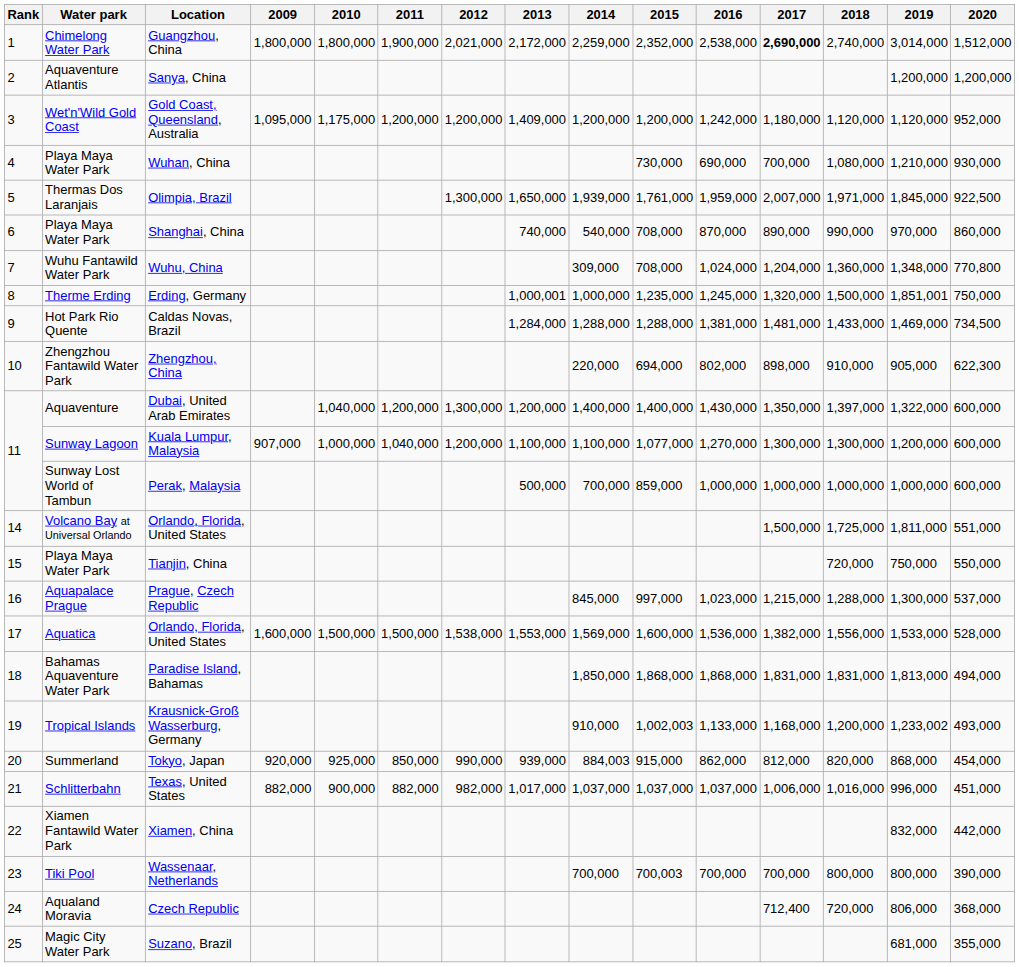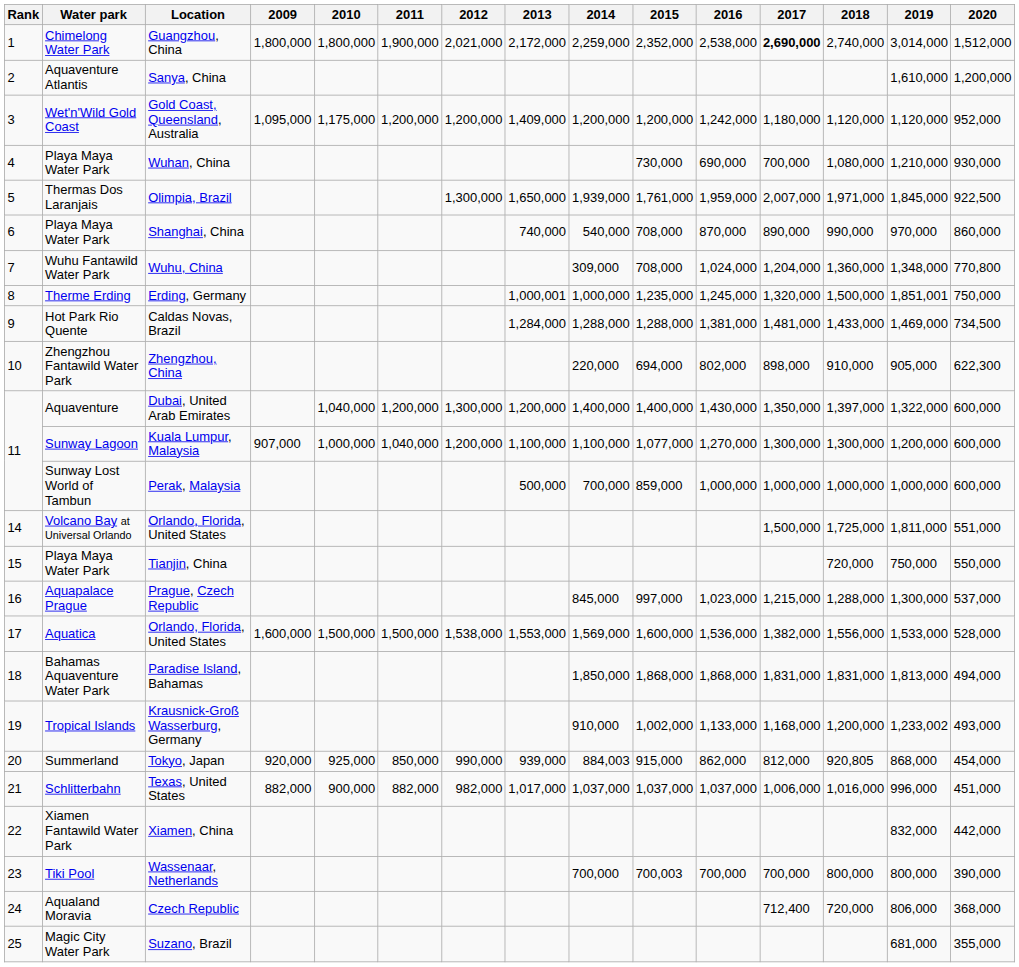Sanya, China | 2019: 1,200,000 -> 1,610,000
Krausnick-Groß Wasserburg, Germany | 2015: 1,002,003 -> 1,002,000
Tokyo, Japan | 2018: 820,000 -> 920,805
